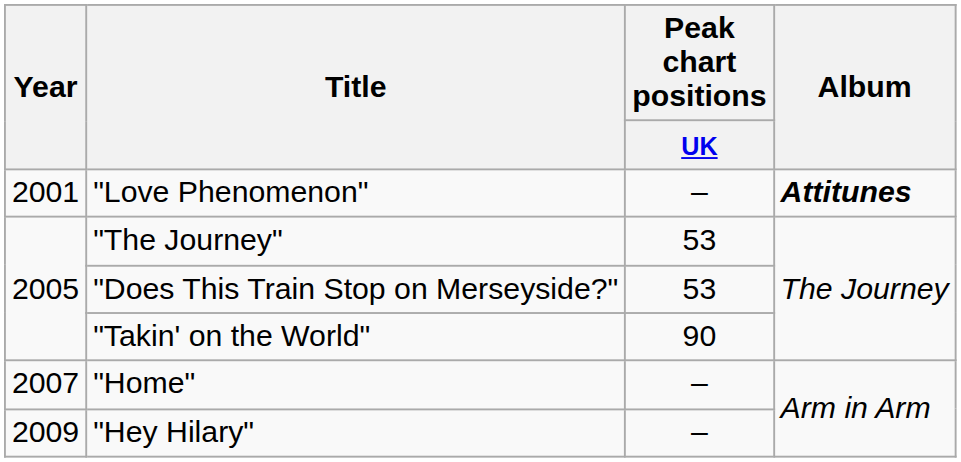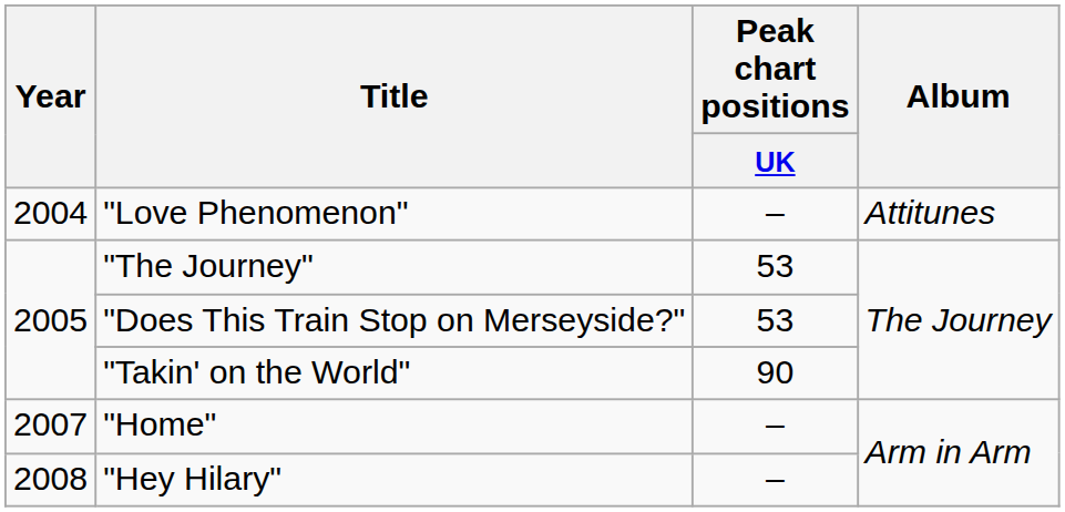"Love Phenomenon" | Year: 2001 -> 2004
"Love Phenomenon" | Album: bold -> normal
"Hey Hilary" | Year: 2009 -> 2008
